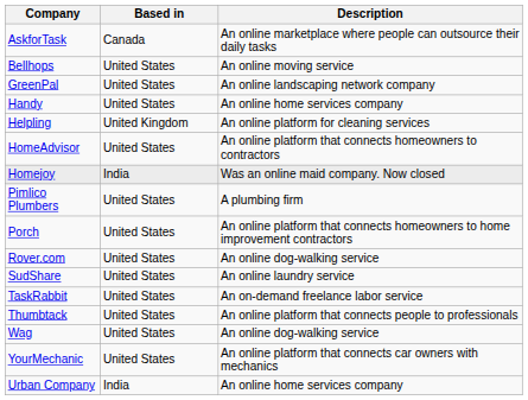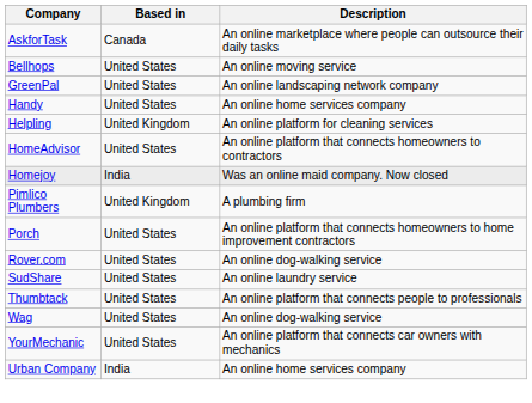Pimlico Plumbers | Based in: United States -> United Kingdom
- row: TaskRabbit | United States | An on-demand freelance labor service
